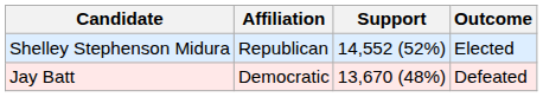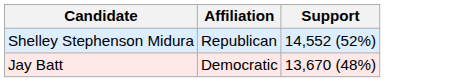- column: Outcome | Elected | Defeated
